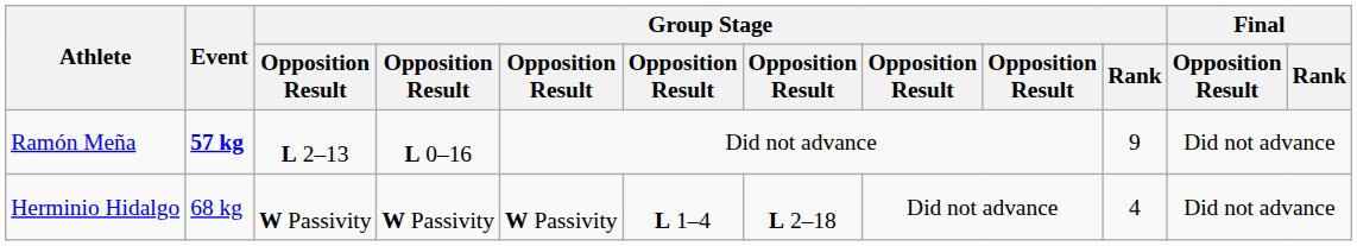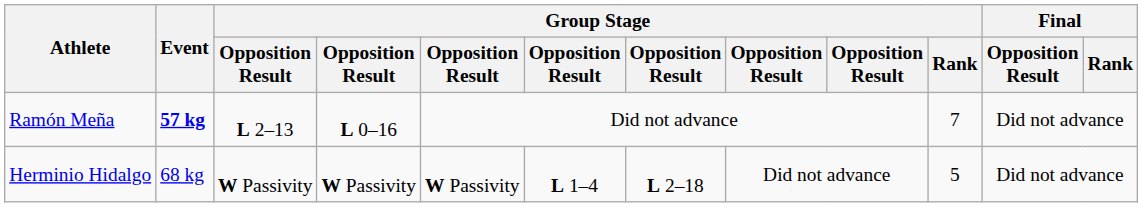Ramón Meña | Group Stage / Rank: 9 -> 7
Herminio Hidalgo | Group Stage / Rank: 4 -> 5
